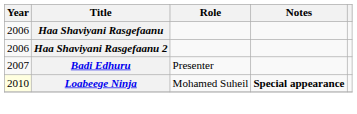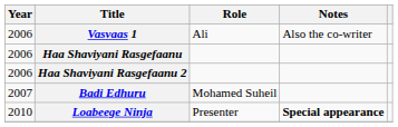+ row: 2006 | Vasvaas 1 | Ali | Also the co-writer
Badi Edhuru | Role: Presenter -> Mohamed Suheil
Loabeege Ninja | Year: lightyellow background -> no background
Loabeege Ninja | Role: Mohamed Suheil -> Presenter
